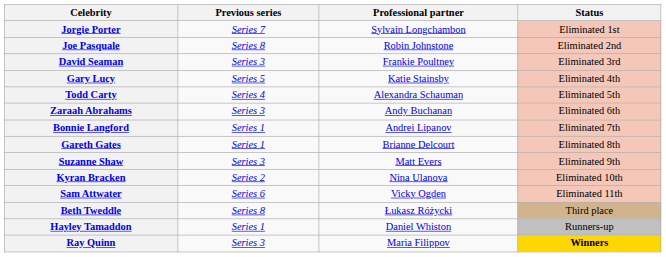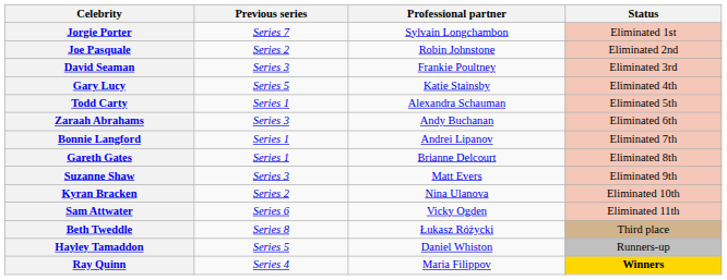Joe Pasquale | Previous series: Series 8 -> Series 2
Todd Carty | Previous series: Series 4 -> Series 1
Hayley Tamaddon | Previous series: Series 1 -> Series 5
Ray Quinn | Previous series: Series 3 -> Series 4
